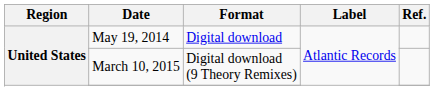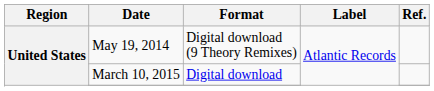May 19, 2014 | Format: Digital download -> Digital download (9 Theory Remixes)
March 10, 2015 | Format: Digital download (9 Theory Remixes) -> Digital download
